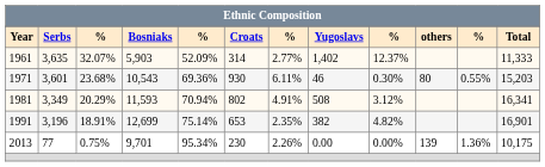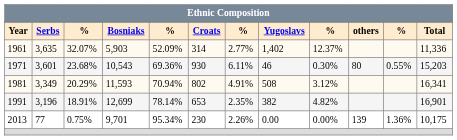1961 | column 12: 11,333 -> 11,336
1991 | column 5: 75.14% -> 78.14%
